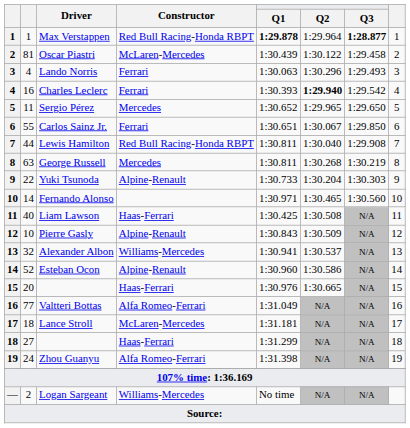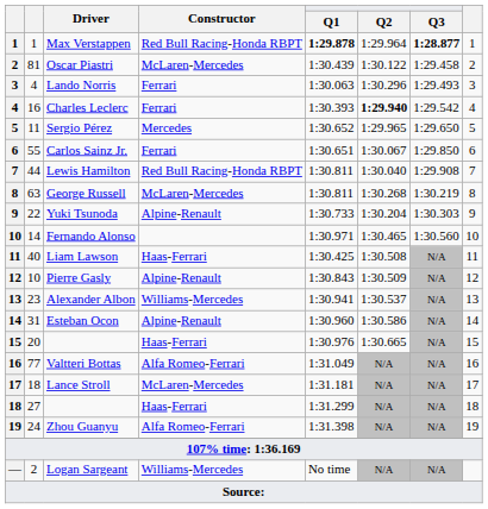George Russell | Constructor: Mercedes -> McLaren-Mercedes
Alexander Albon | column 2: 32 -> 23
Esteban Ocon | column 2: 52 -> 31
